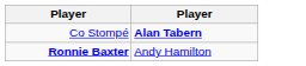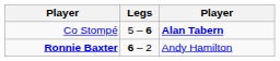+ column: Legs | 5 – 6 | 6 – 2
